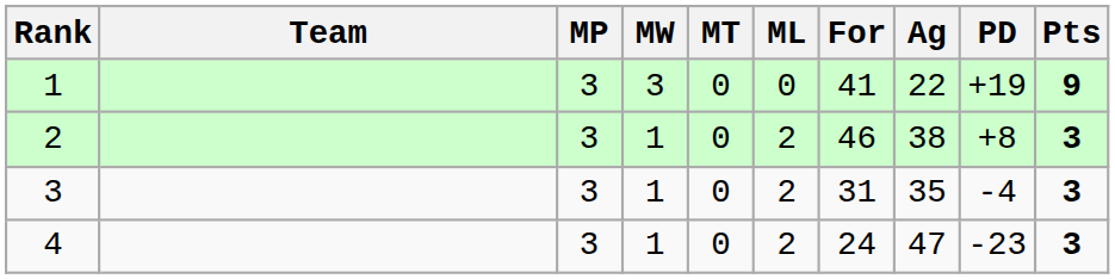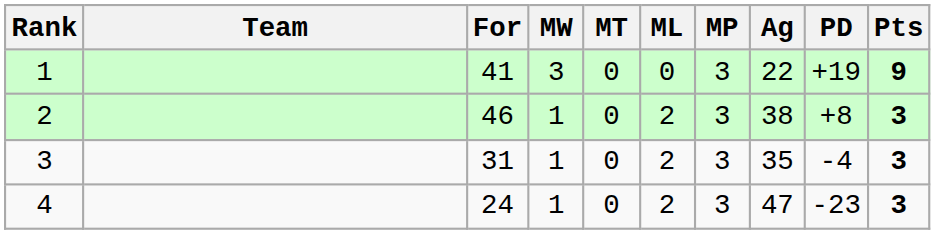columns swapped: MP <-> For
